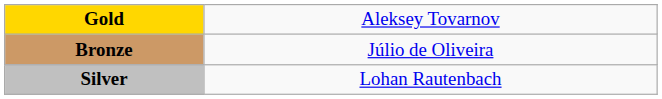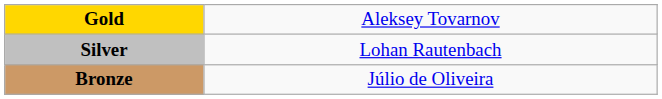rows swapped: Silver <-> Bronze
